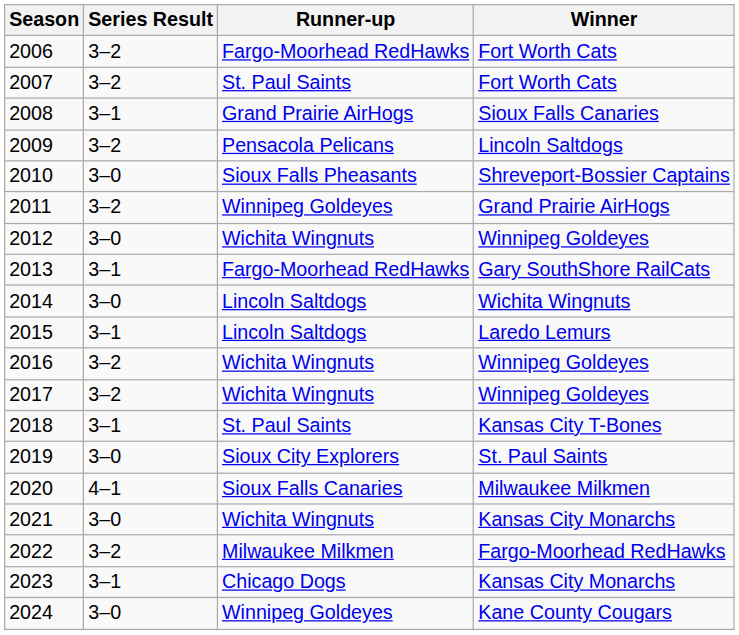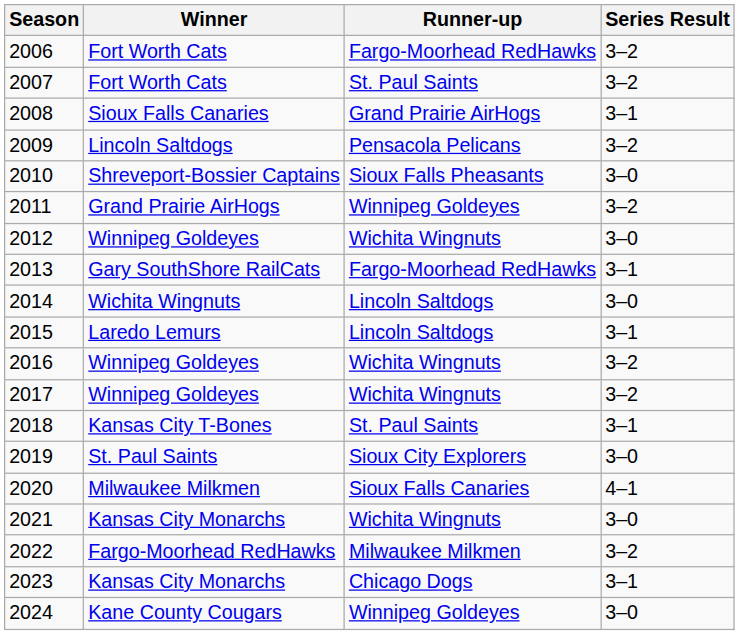columns swapped: Winner <-> Series Result
